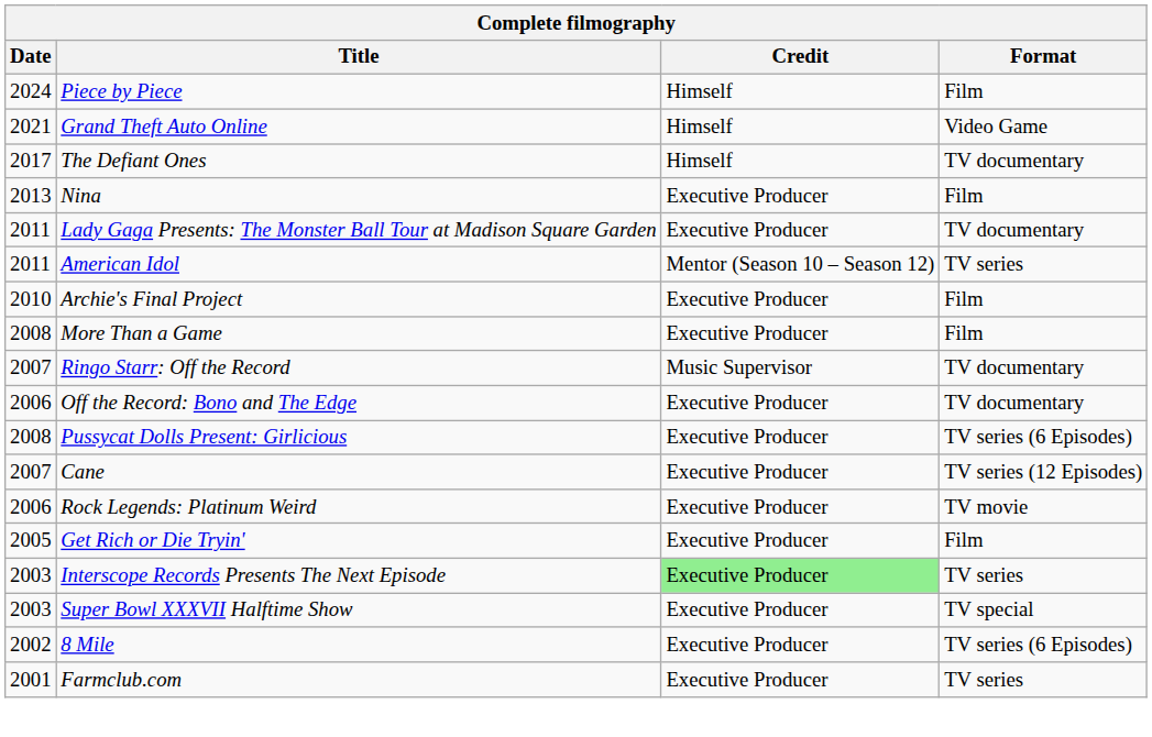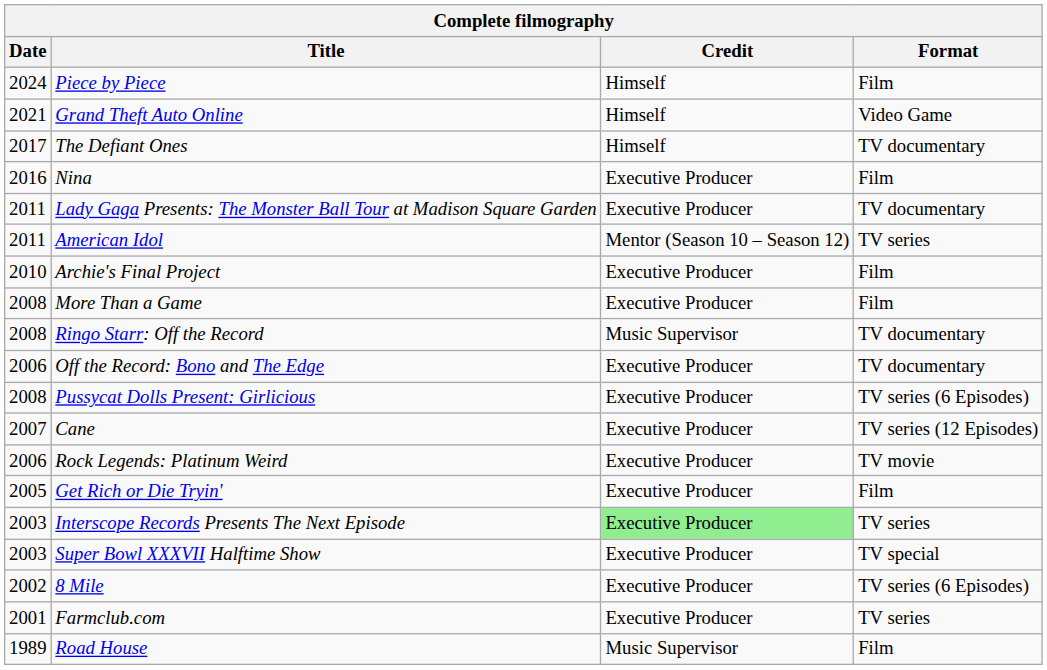Nina | Date: 2013 -> 2016
Ringo Starr: Off the Record | Date: 2007 -> 2008
+ row: 1989 | Road House | Music Supervisor | Film
